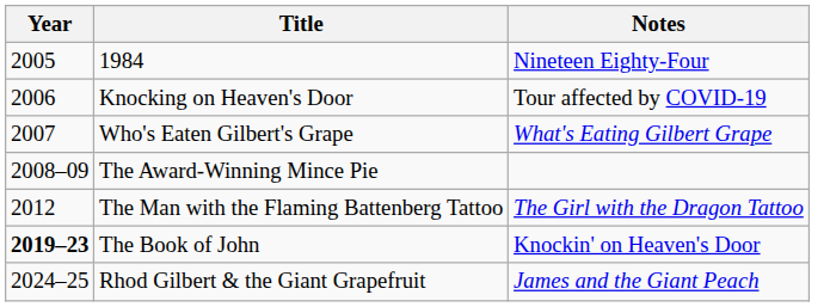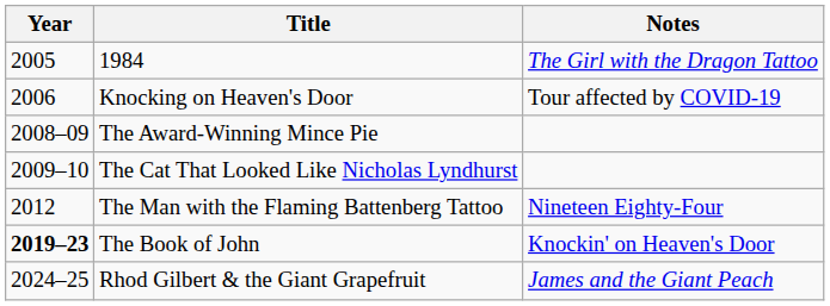1984 | Notes: Nineteen Eighty-Four -> The Girl with the Dragon Tattoo
- row: 2007 | Who's Eaten Gilbert's Grape | What's Eating Gilbert Grape
+ row: 2009–10 | The Cat That Looked Like Nicholas Lyndhurst
The Man with the Flaming Battenberg Tattoo | Notes: The Girl with the Dragon Tattoo -> Nineteen Eighty-Four
